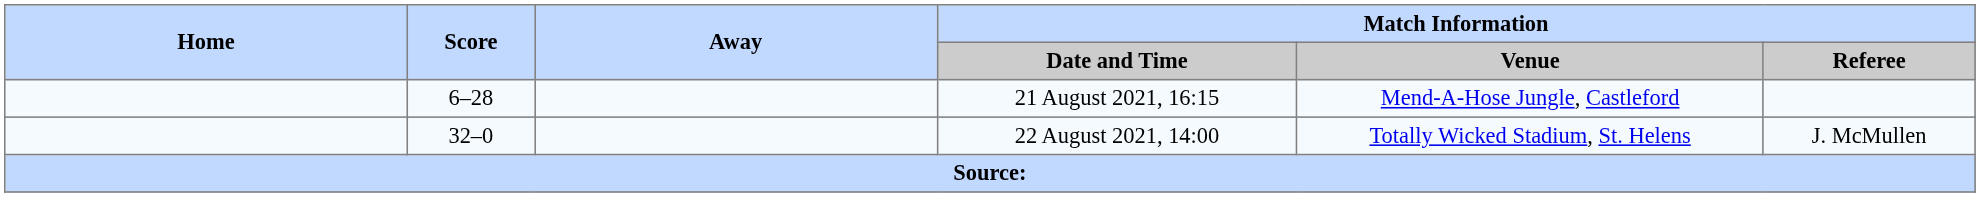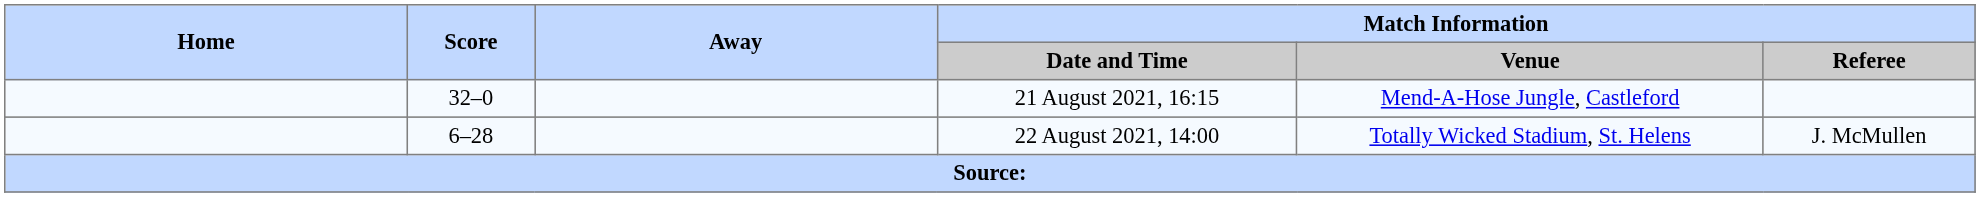21 August 2021, 16:15 | Score: 6–28 -> 32–0
22 August 2021, 14:00 | Score: 32–0 -> 6–28
